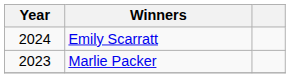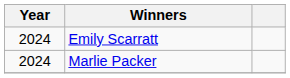Marlie Packer | Year: 2023 -> 2024
